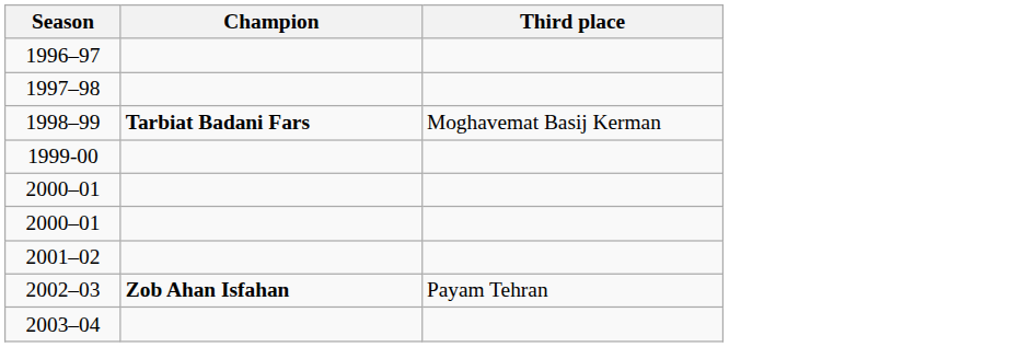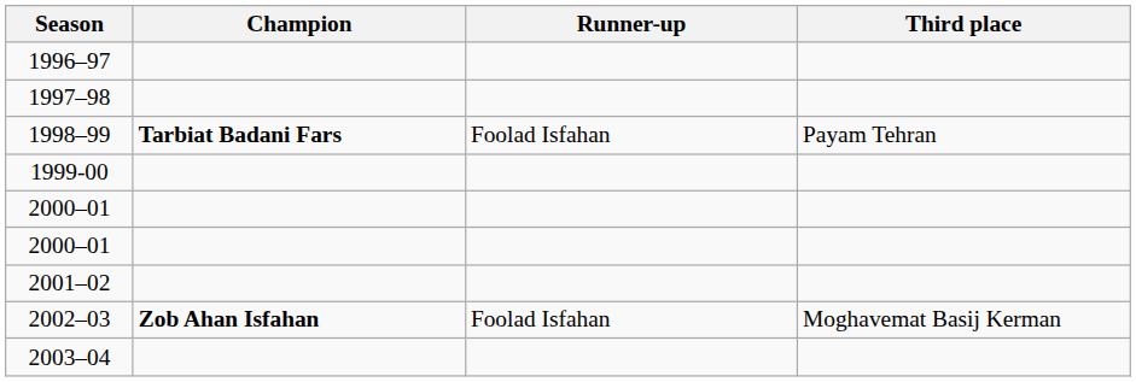+ column: Runner-up | Foolad Isfahan | Foolad Isfahan
1998–99 | Third place: Moghavemat Basij Kerman -> Payam Tehran
2002–03 | Third place: Payam Tehran -> Moghavemat Basij Kerman
